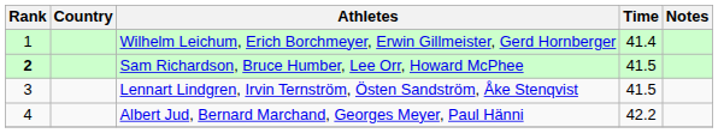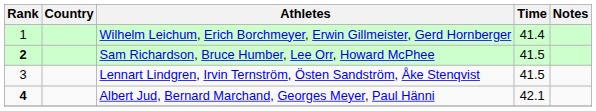Albert Jud, Bernard Marchand, Georges Meyer, Paul Hänni | Rank: normal -> bold
Albert Jud, Bernard Marchand, Georges Meyer, Paul Hänni | Time: 42.2 -> 42.1
